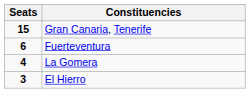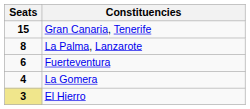+ row: 8 | La Palma, Lanzarote
El Hierro | Seats: no background -> khaki background
